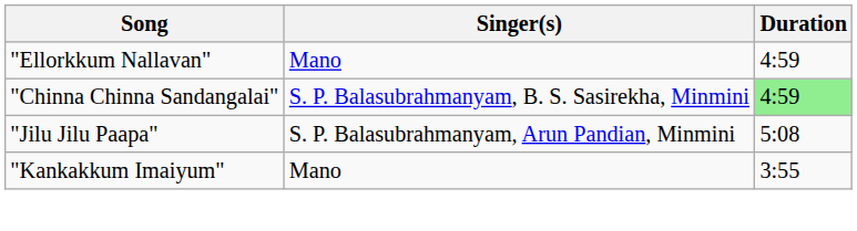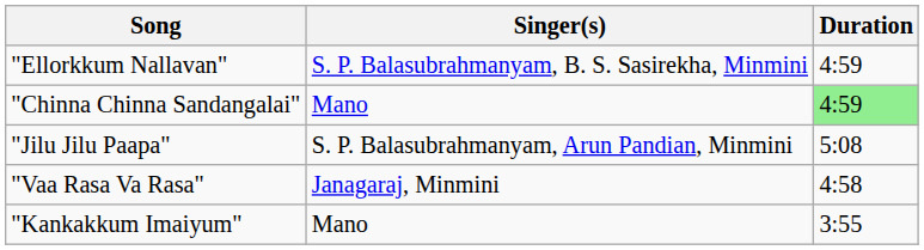"Ellorkkum Nallavan" | Singer(s): Mano -> S. P. Balasubrahmanyam, B. S. Sasirekha, Minmini
"Chinna Chinna Sandangalai" | Singer(s): S. P. Balasubrahmanyam, B. S. Sasirekha, Minmini -> Mano
+ row: "Vaa Rasa Va Rasa" | Janagaraj, Minmini | 4:58
